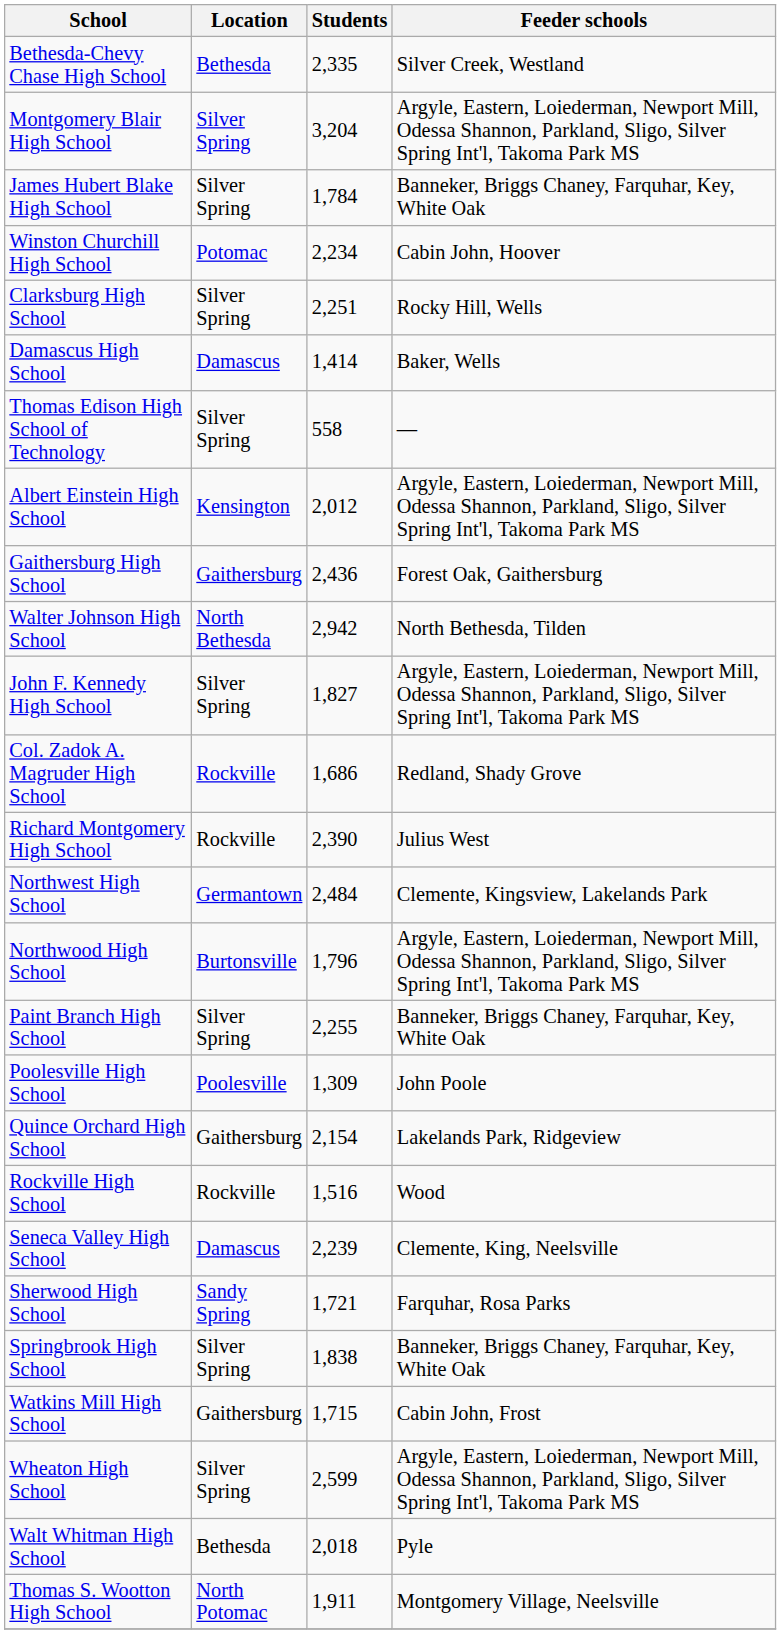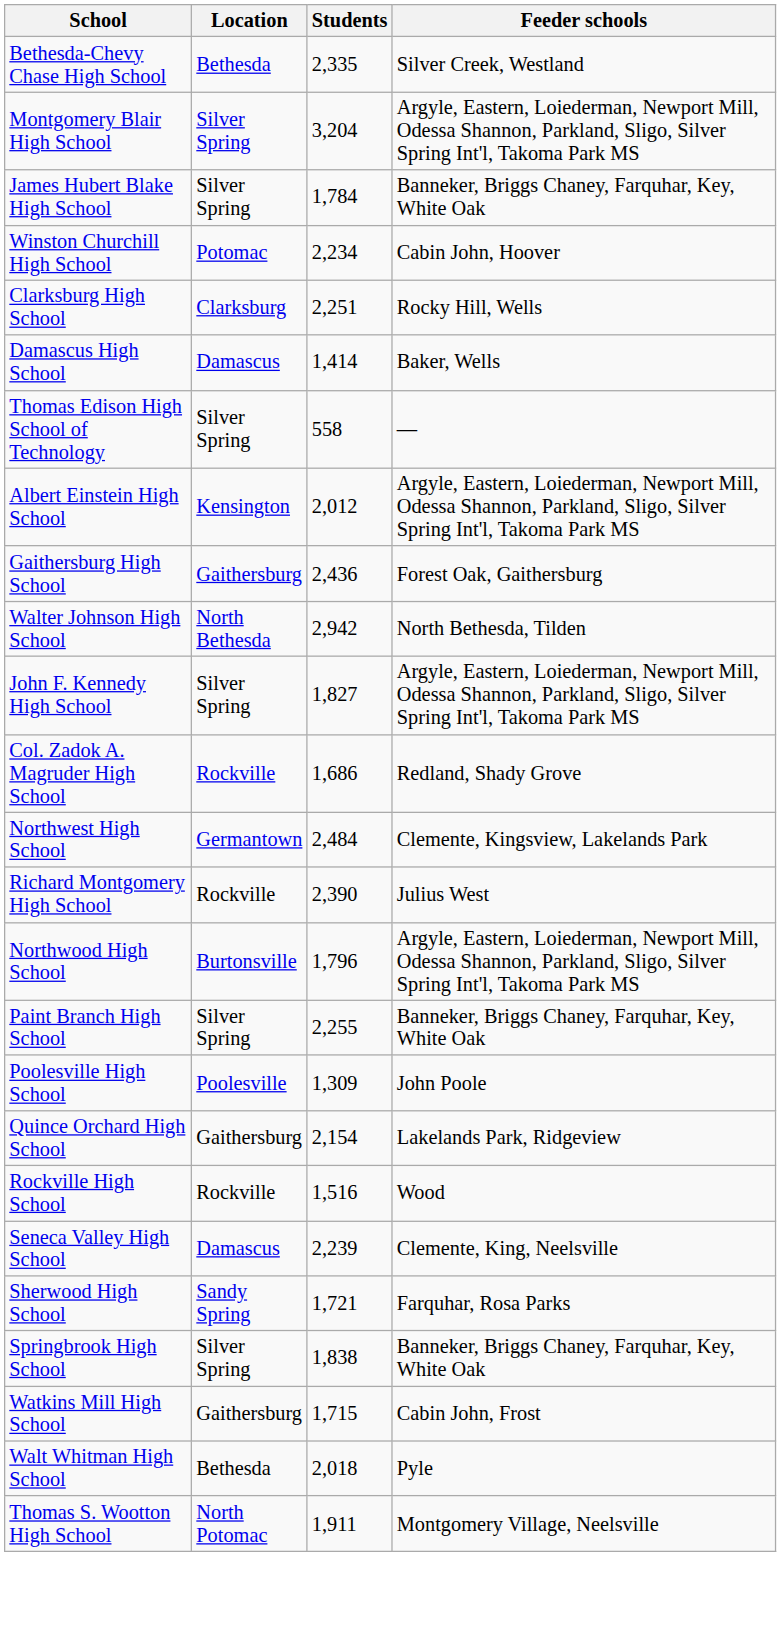Clarksburg High School | Location: Silver Spring -> Clarksburg
rows swapped: Richard Montgomery High School <-> Northwest High School
- row: Wheaton High School | Silver Spring | 2,599 | Argyle, Eastern, Loiederman, Newport Mill, Odessa Shannon, Parkland, Sligo, Silver Spring Int'l, Takoma Park MS
